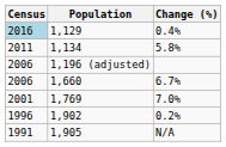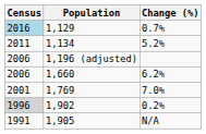1,129 | Change (%): 0.4% -> 0.7%
1,134 | Change (%): 5.8% -> 5.2%
1,660 | Change (%): 6.7% -> 6.2%
1,902 | Census: no background -> lightgrey background
